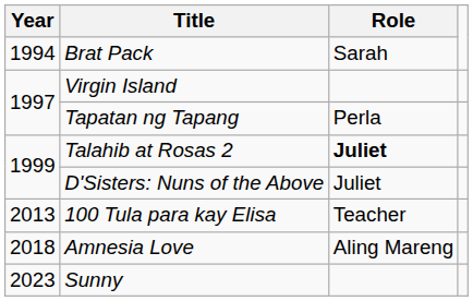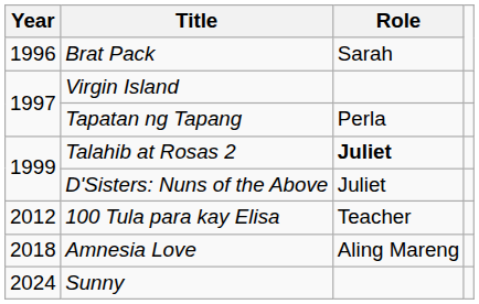Brat Pack | Year: 1994 -> 1996
100 Tula para kay Elisa | Year: 2013 -> 2012
Sunny | Year: 2023 -> 2024
